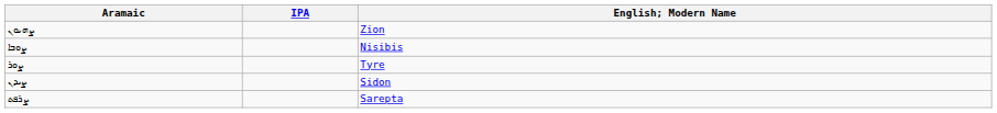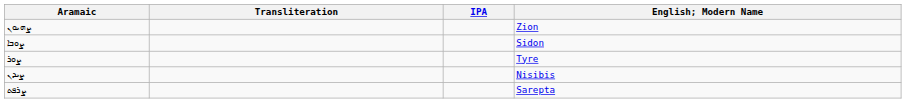+ column: Transliteration
ܨܘܒܐ | English; Modern Name: Nisibis -> Sidon
ܨܝܕܢ | English; Modern Name: Sidon -> Nisibis
